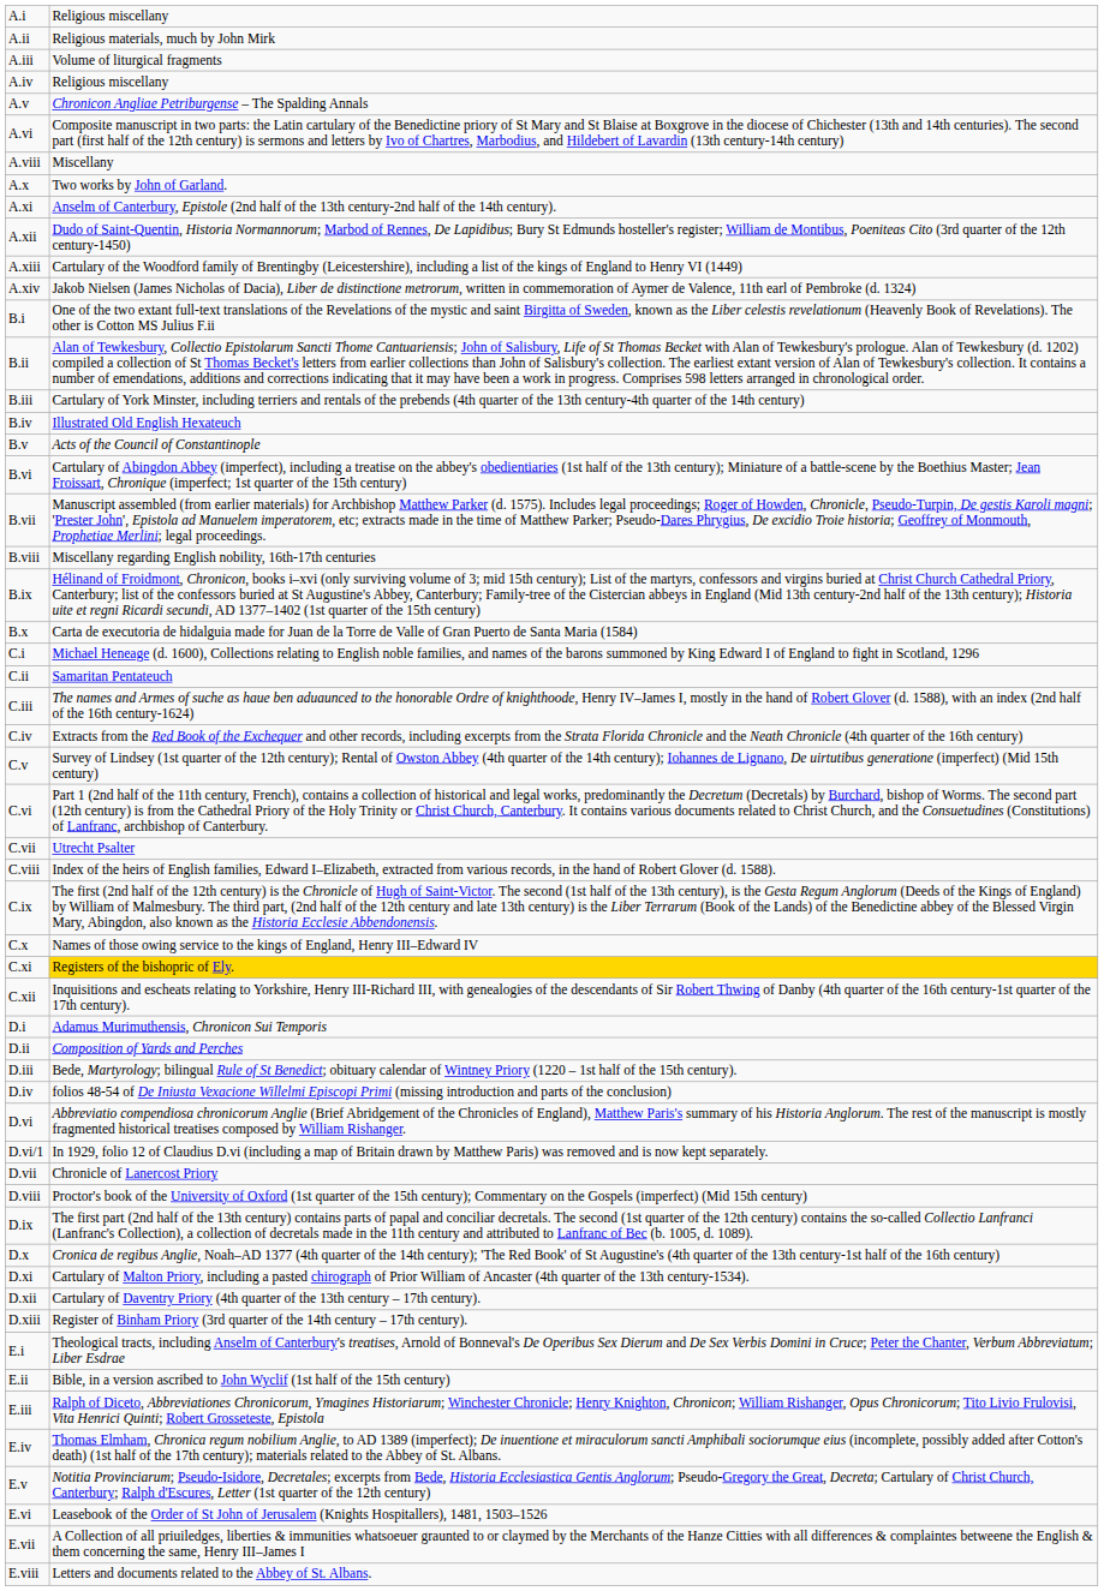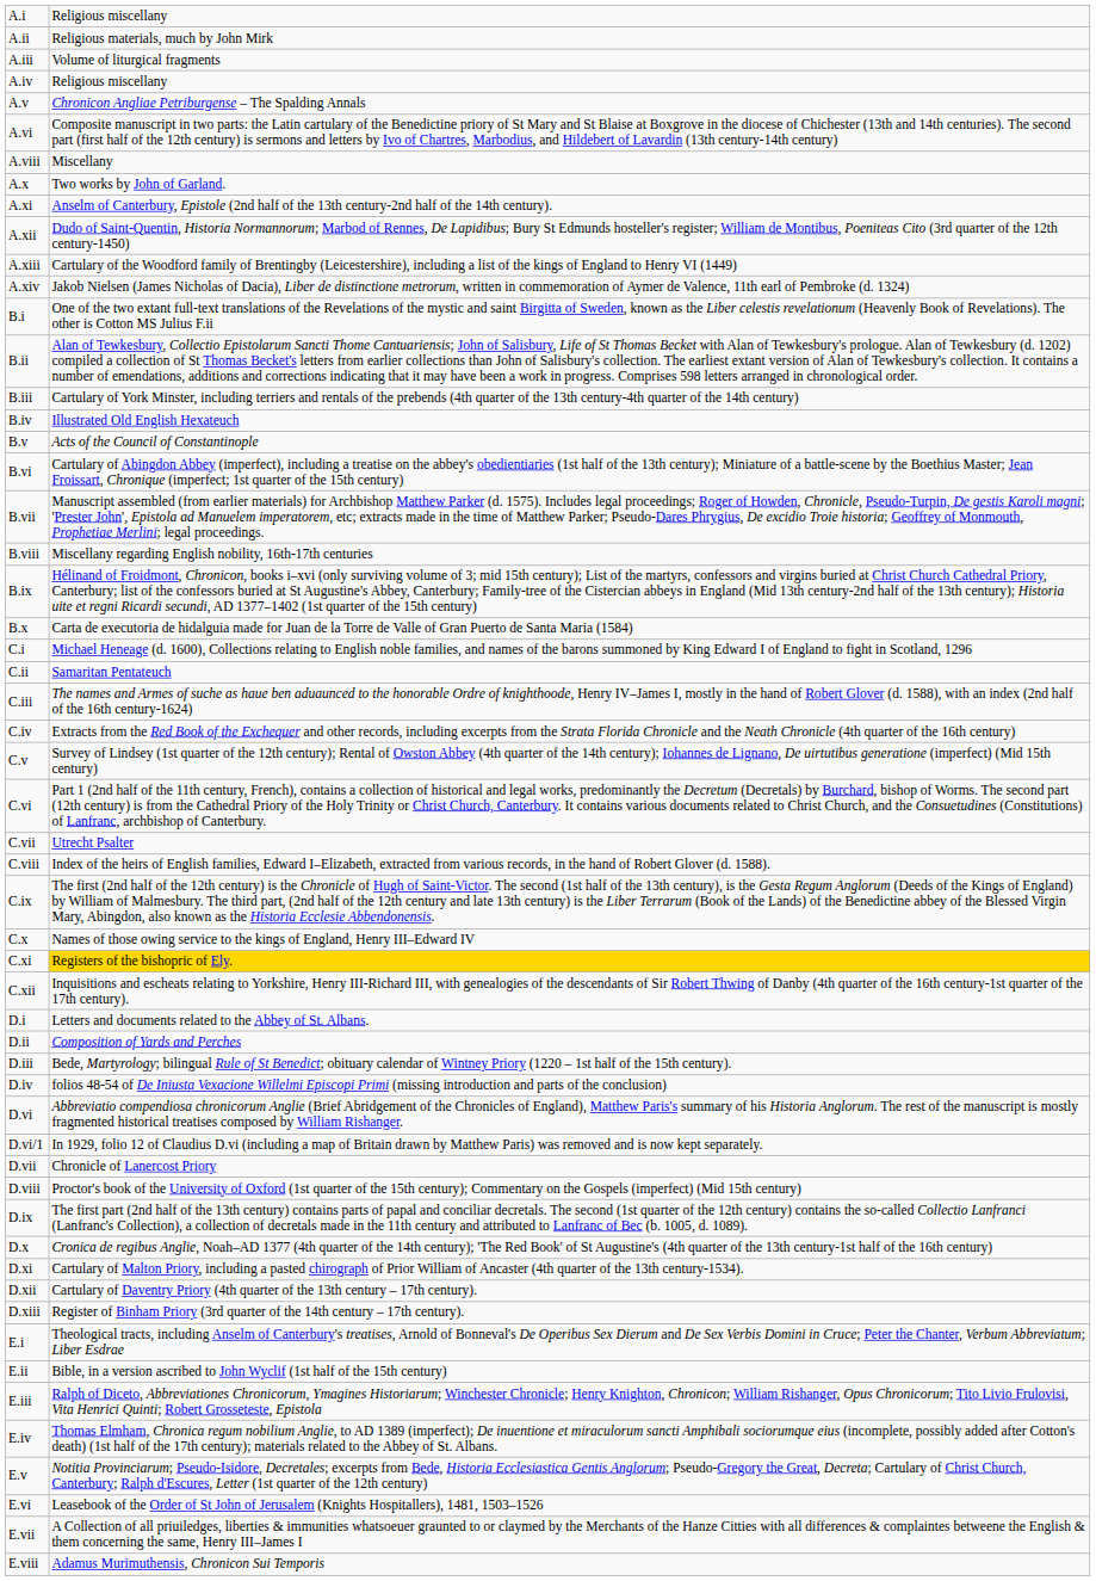D.i | column 2: Adamus Murimuthensis, Chronicon Sui Temporis -> Letters and documents related to the Abbey of St. Albans.
E.viii | column 2: Letters and documents related to the Abbey of St. Albans. -> Adamus Murimuthensis, Chronicon Sui Temporis
